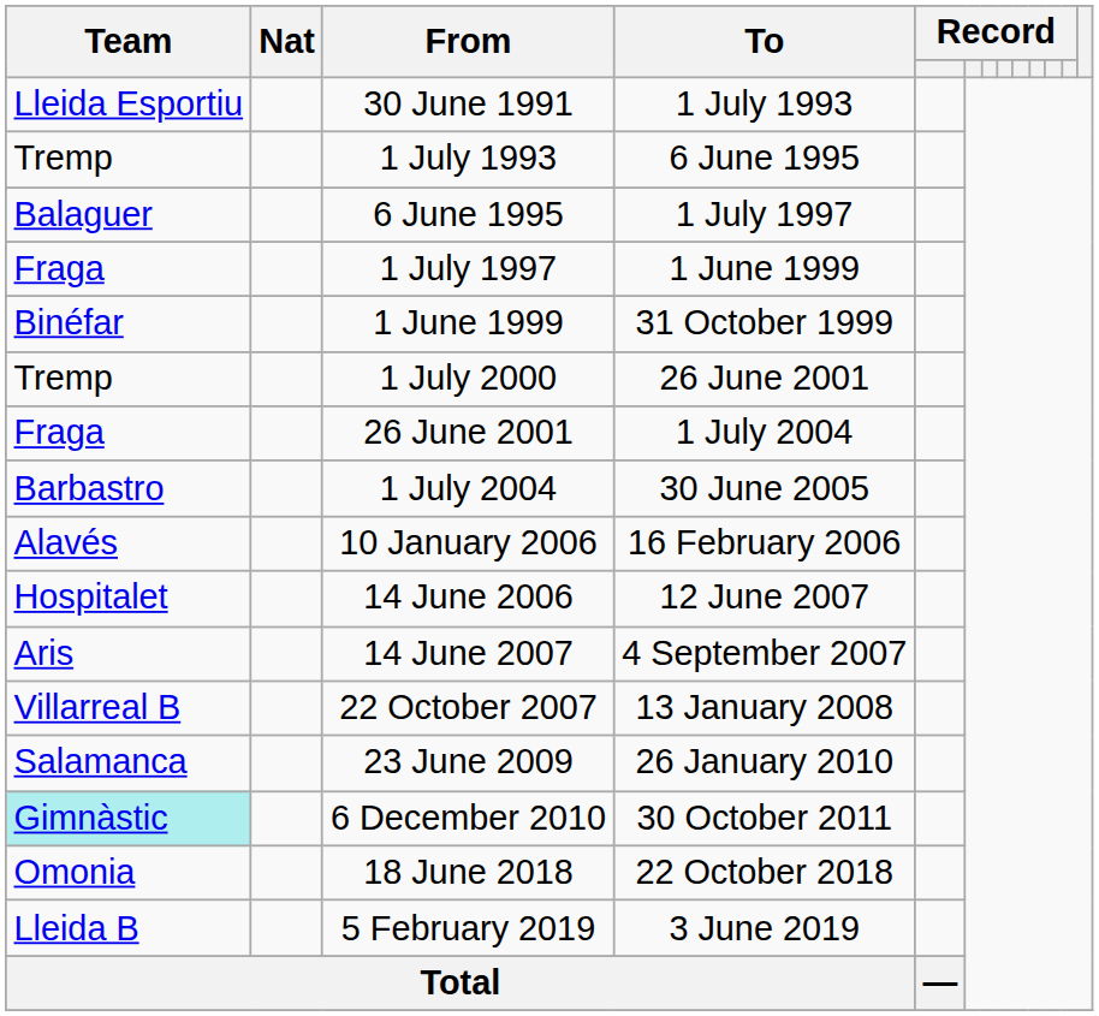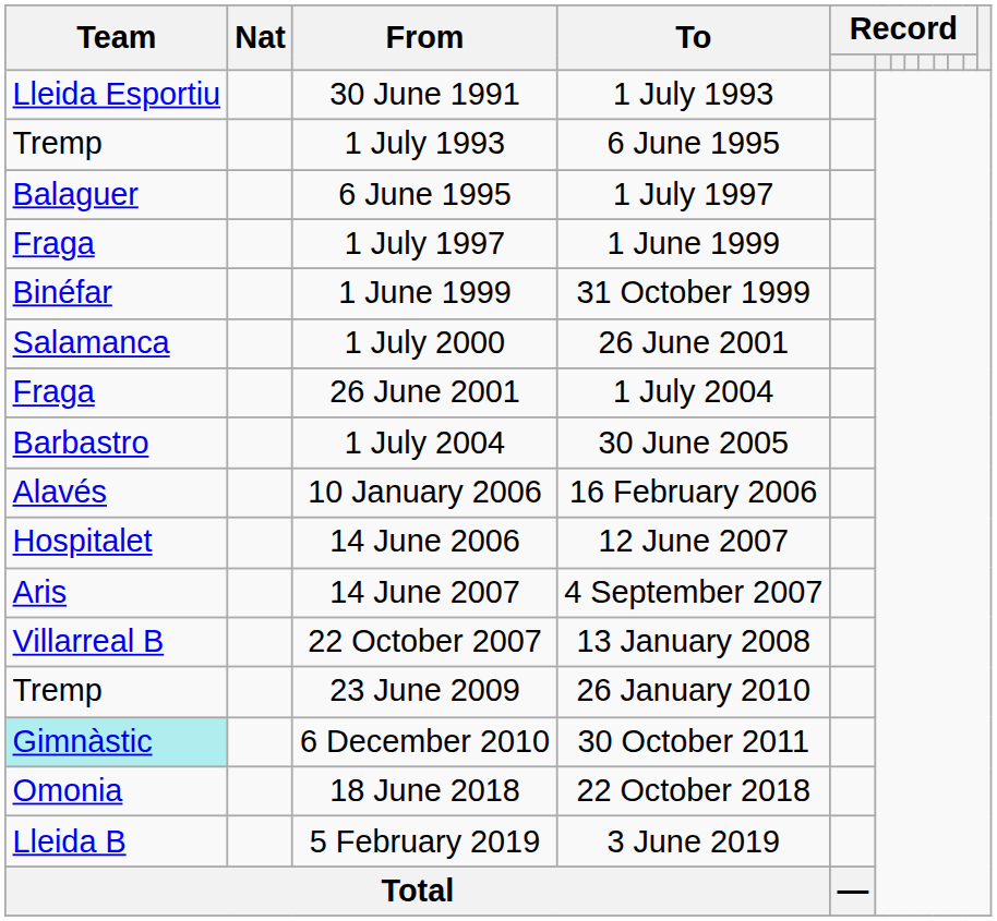1 July 2000 | Team: Tremp -> Salamanca
23 June 2009 | Team: Salamanca -> Tremp
